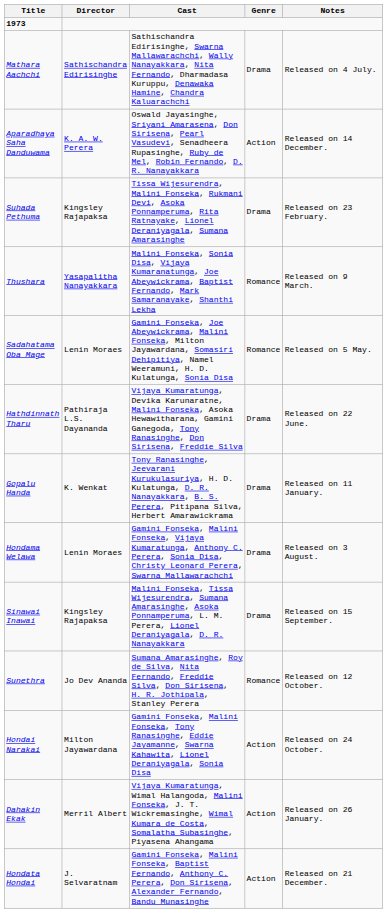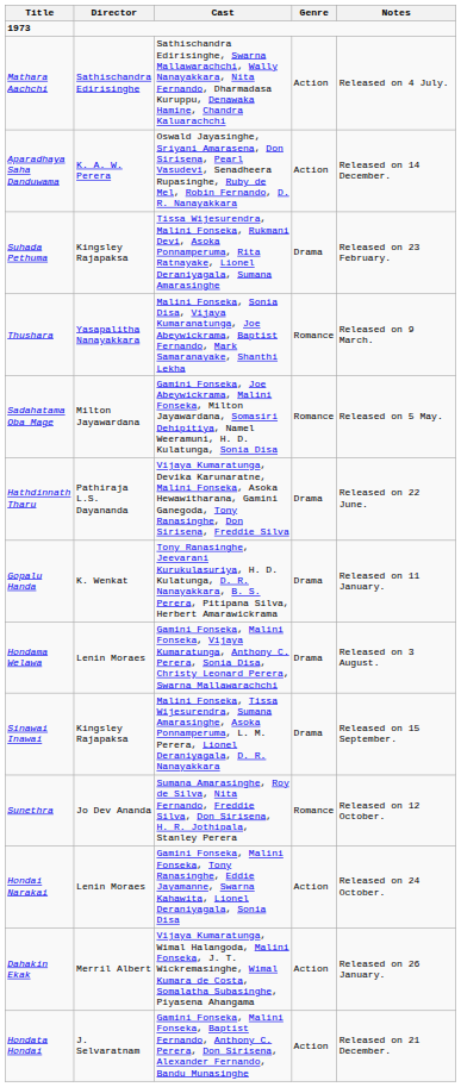Mathara Aachchi | Genre: Drama -> Action
Sadahatama Oba Mage | Director: Lenin Moraes -> Milton Jayawardana
Hondai Narakai | Director: Milton Jayawardana -> Lenin Moraes
